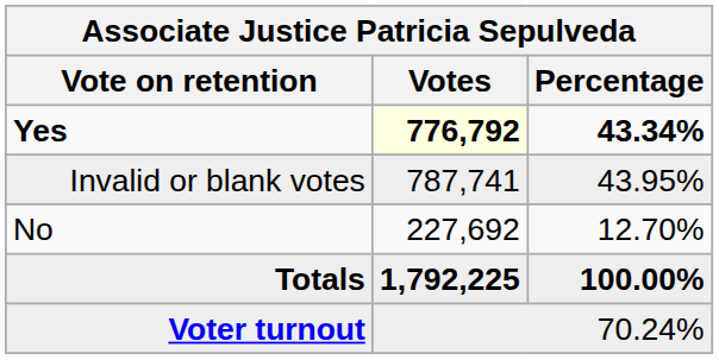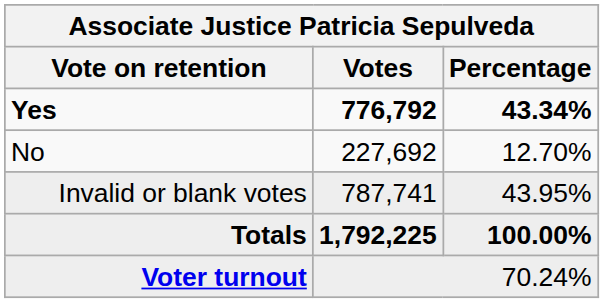Yes | Votes: lightyellow background -> no background
rows swapped: No <-> Invalid or blank votes
